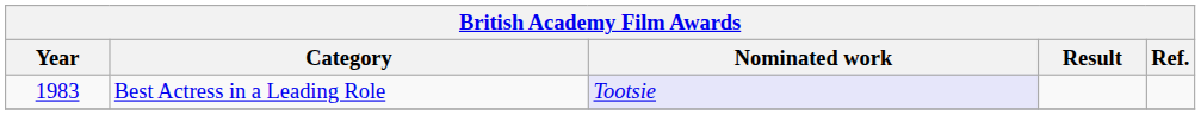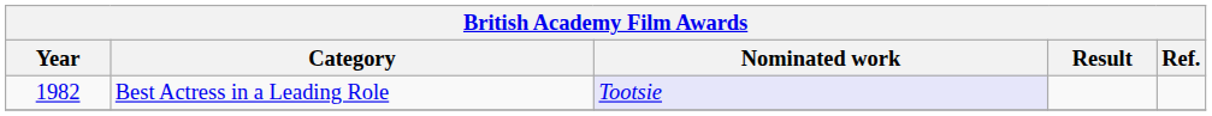Best Actress in a Leading Role | Year: 1983 -> 1982
